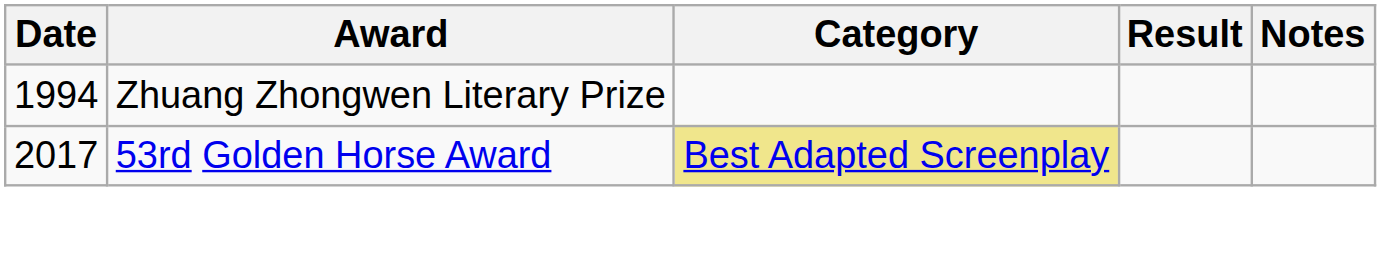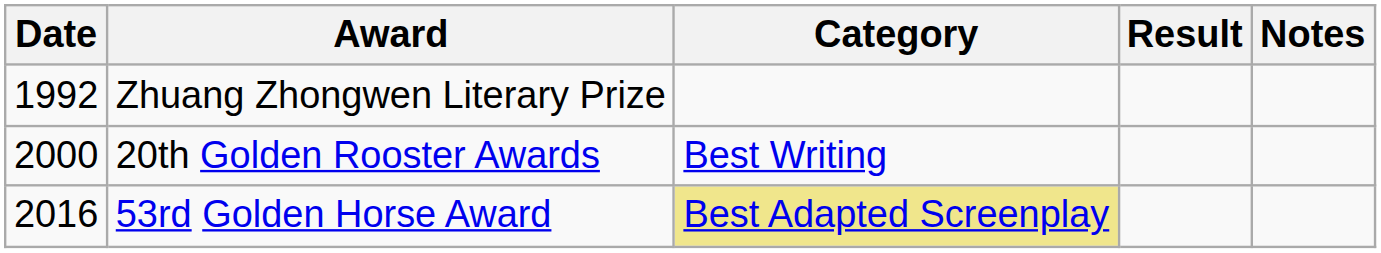Zhuang Zhongwen Literary Prize | Date: 1994 -> 1992
+ row: 2000 | 20th Golden Rooster Awards | Best Writing
53rd Golden Horse Award | Date: 2017 -> 2016
